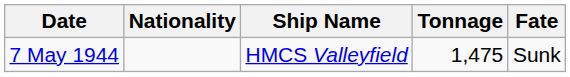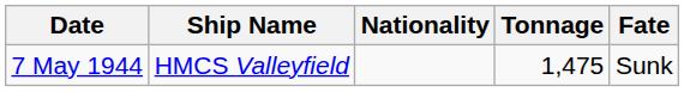columns swapped: Ship Name <-> Nationality
